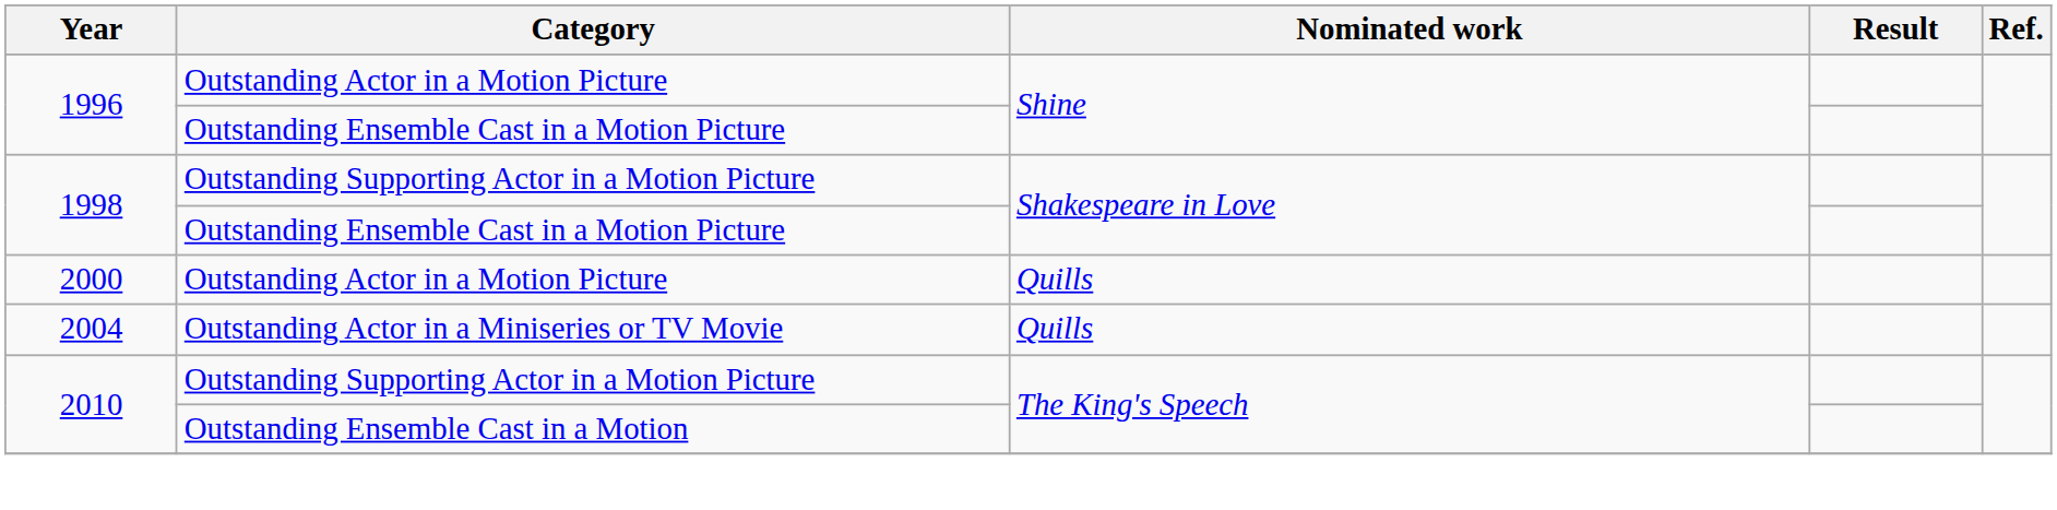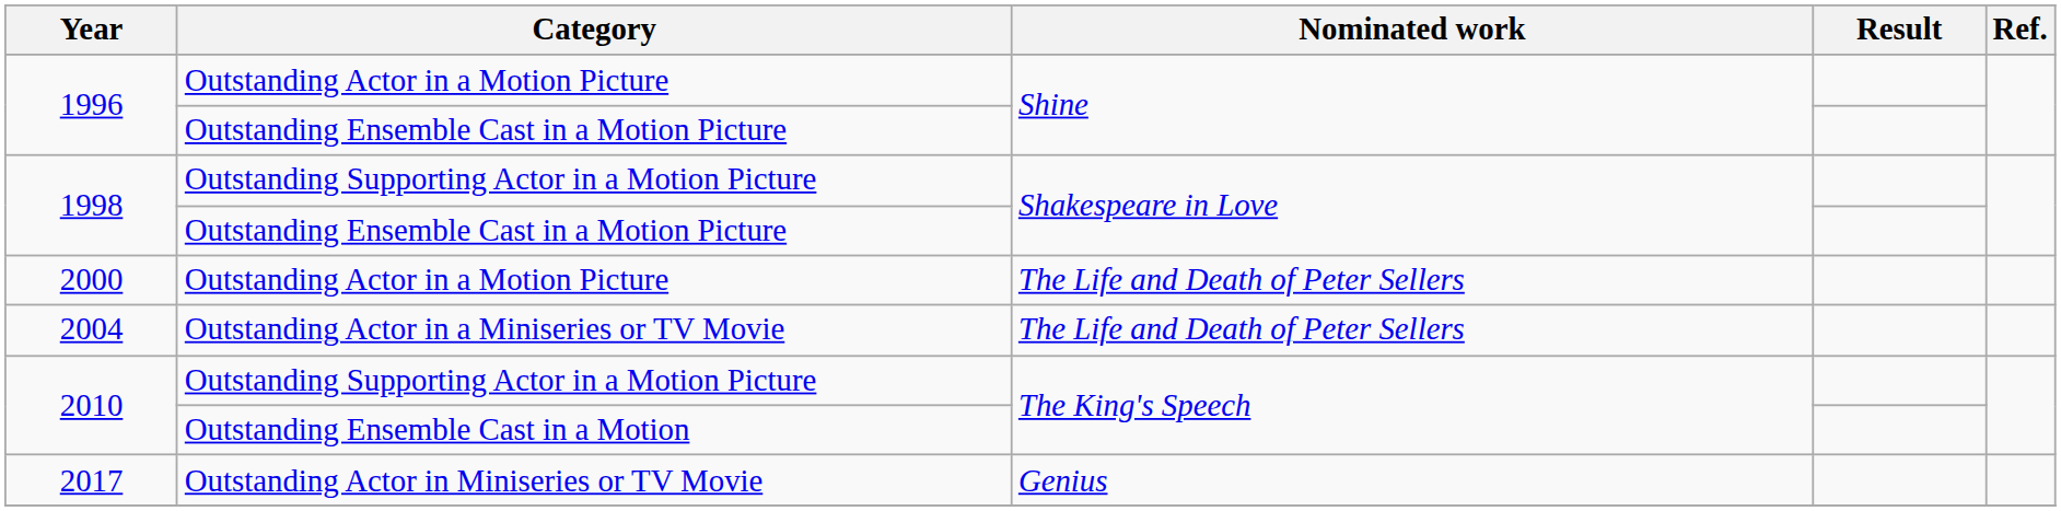2000 | Nominated work: Quills -> The Life and Death of Peter Sellers
2004 | Nominated work: Quills -> The Life and Death of Peter Sellers
+ row: 2017 | Outstanding Actor in Miniseries or TV Movie | Genius
